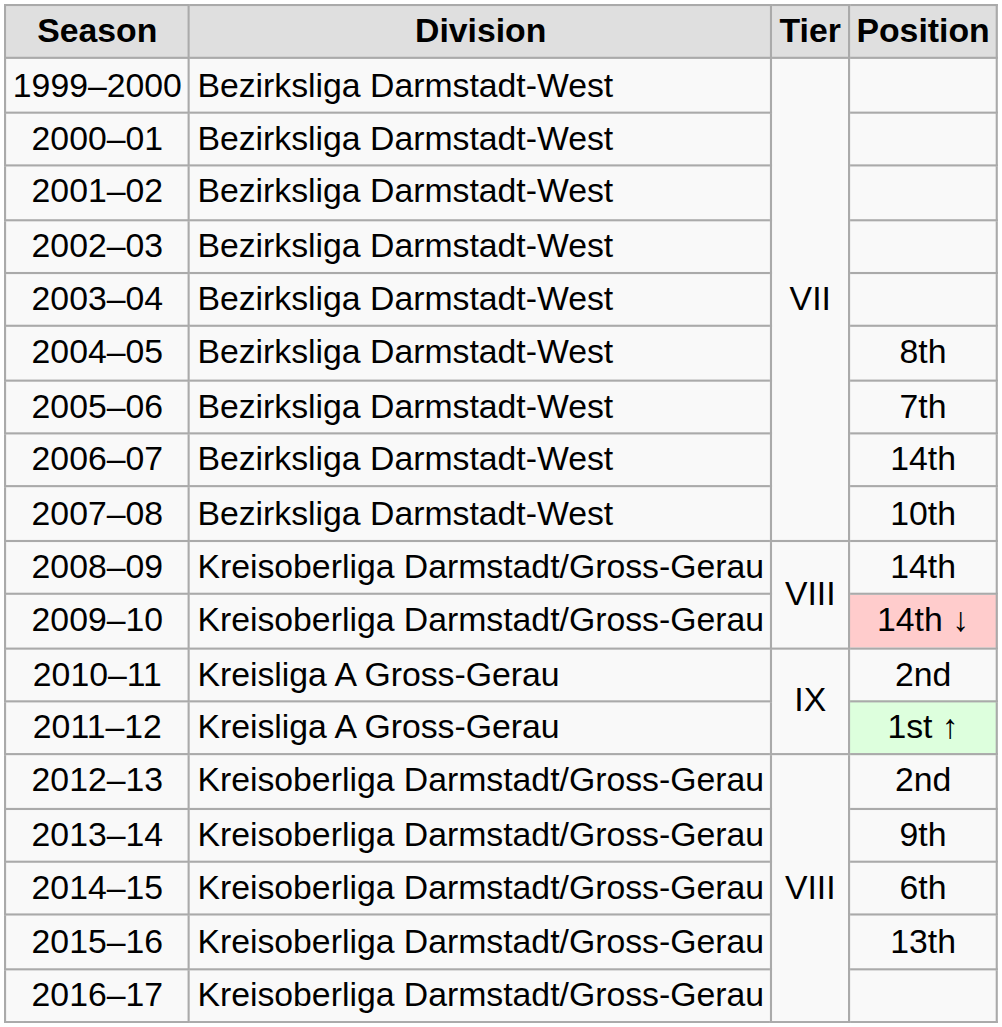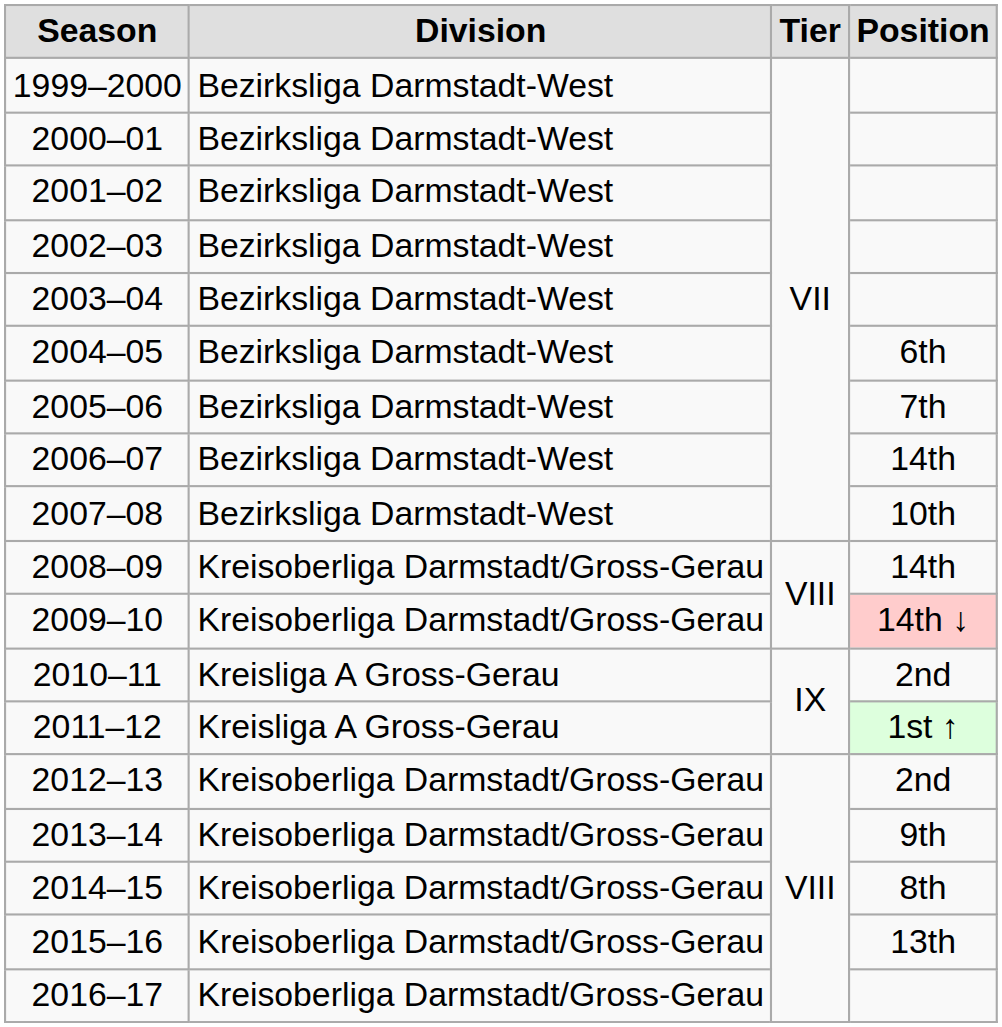2004–05 | Position: 8th -> 6th
2014–15 | Position: 6th -> 8th
